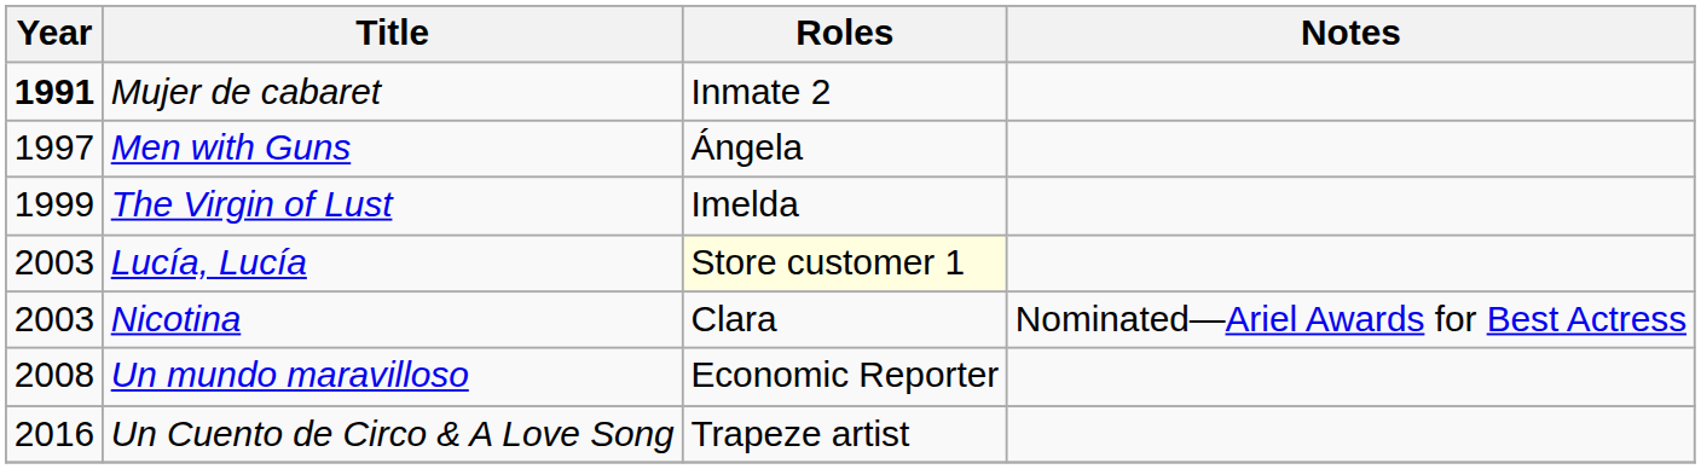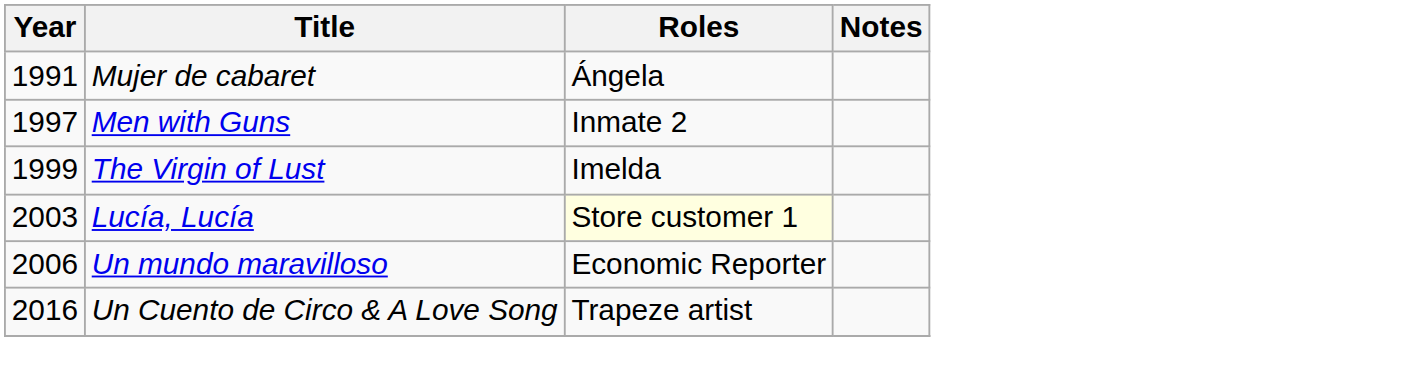Mujer de cabaret | Year: bold -> normal
Mujer de cabaret | Roles: Inmate 2 -> Ángela
Men with Guns | Roles: Ángela -> Inmate 2
- row: 2003 | Nicotina | Clara | Nominated—Ariel Awards for Best Actress
Un mundo maravilloso | Year: 2008 -> 2006
